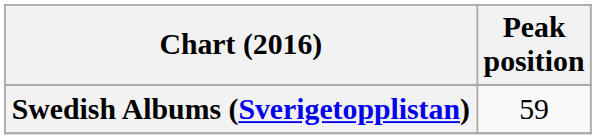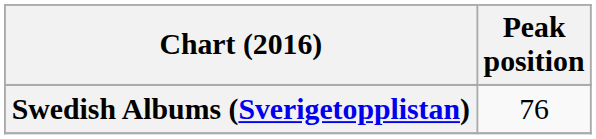Swedish Albums (Sverigetopplistan) | Peak position: 59 -> 76
